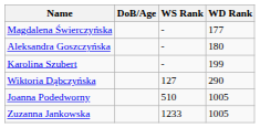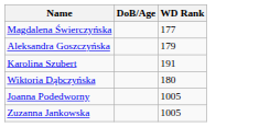- column: WS Rank | - | - | - | 127 | 510 | 1233
Aleksandra Goszczyńska | WD Rank: 180 -> 179
Karolina Szubert | WD Rank: 199 -> 191
Wiktoria Dąbczyńska | WD Rank: 290 -> 180
